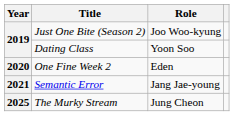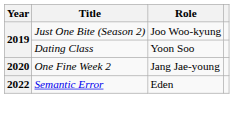One Fine Week 2 | Role: Eden -> Jang Jae-young
Semantic Error | Year: 2021 -> 2022
Semantic Error | Role: Jang Jae-young -> Eden
- row: 2025 | The Murky Stream | Jung Cheon
